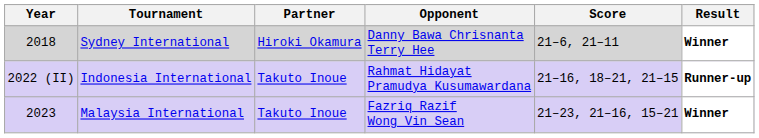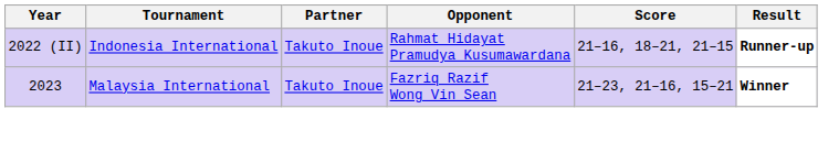- row: 2018 | Sydney International | Hiroki Okamura | Danny Bawa Chrisnanta Terry Hee | 21–6, 21–11 | Winner
